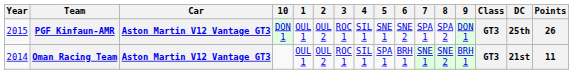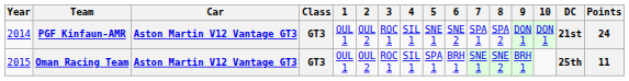columns swapped: Class <-> 10
PGF Kinfaun-AMR | Year: 2015 -> 2014
PGF Kinfaun-AMR | DC: 25th -> 21st
PGF Kinfaun-AMR | Points: 26 -> 24
Oman Racing Team | Year: 2014 -> 2015
Oman Racing Team | DC: 21st -> 25th
